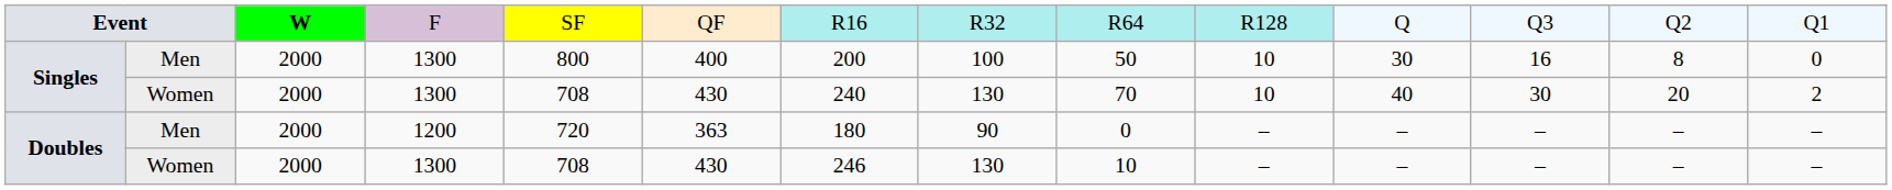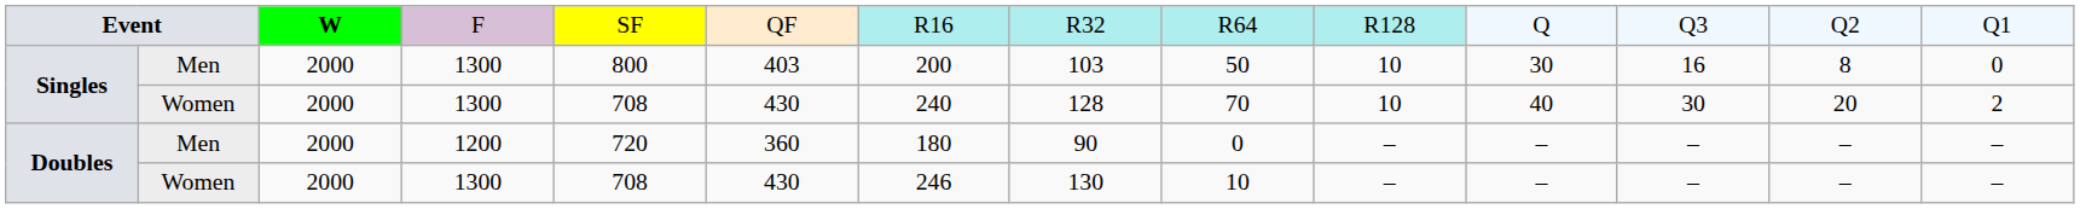Singles / Men | column 6: 400 -> 403
Singles / Men | column 8: 100 -> 103
Singles / Women | column 8: 130 -> 128
Doubles / Men | column 6: 363 -> 360
